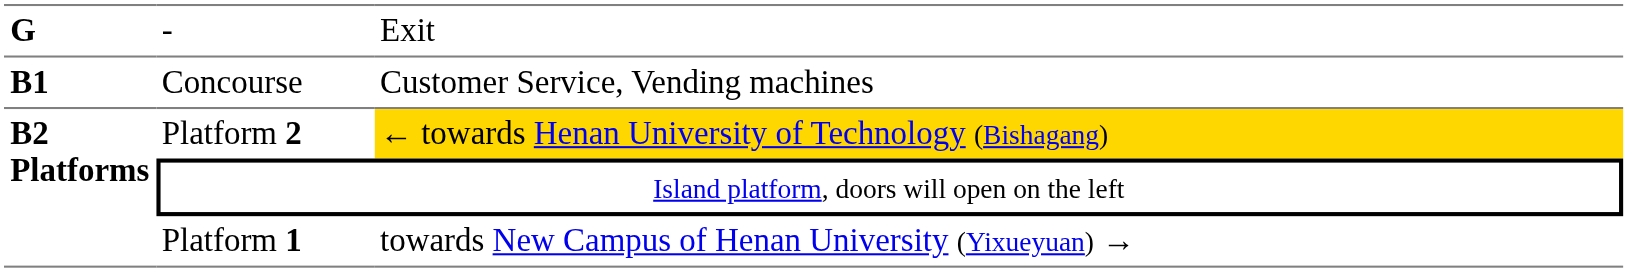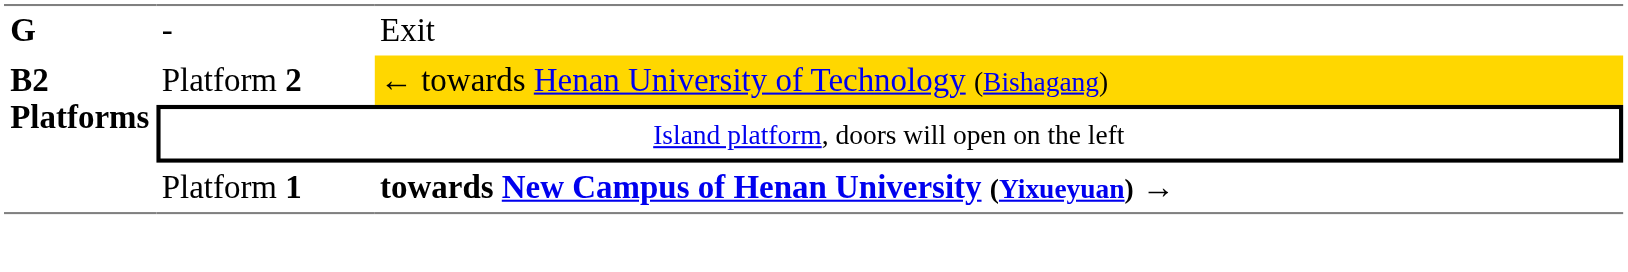- row: B1 | Concourse | Customer Service, Vending machines
Platform 1 | column 3: normal -> bold
